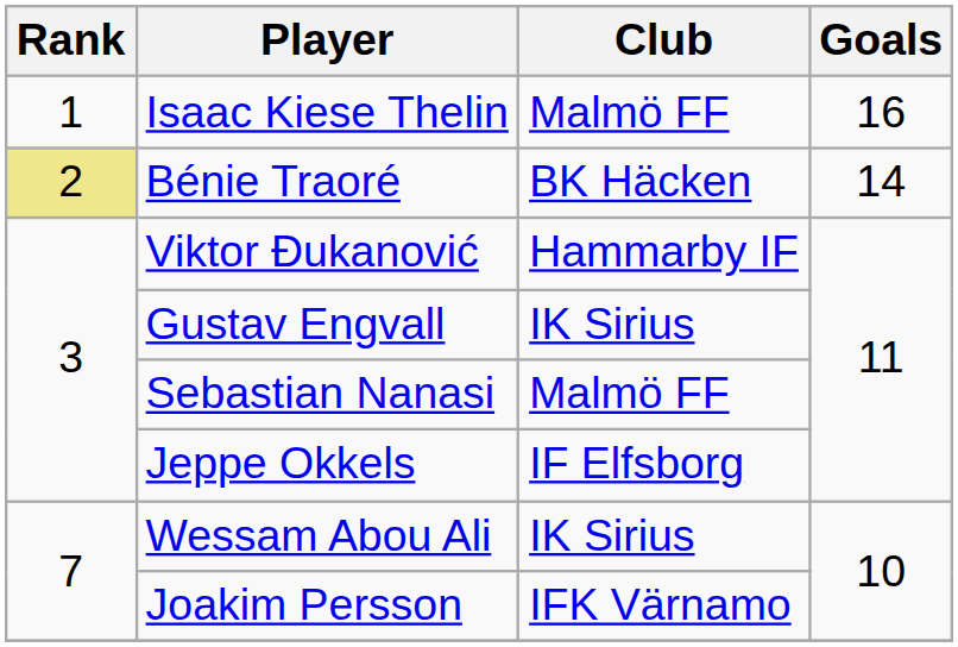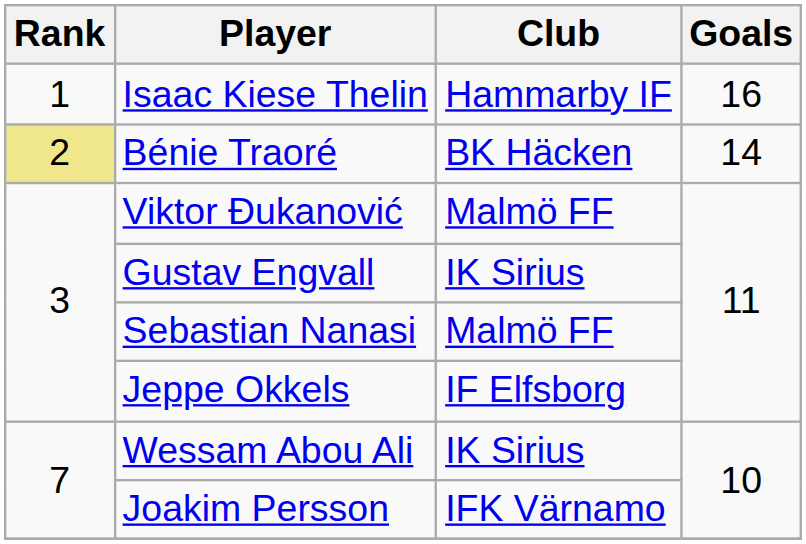Isaac Kiese Thelin | Club: Malmö FF -> Hammarby IF
Viktor Đukanović | Club: Hammarby IF -> Malmö FF
